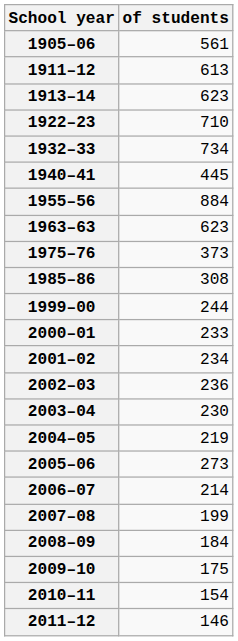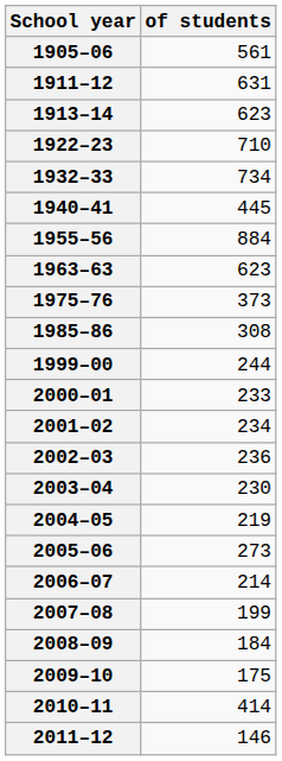1911–12 | of students: 613 -> 631
2010–11 | of students: 154 -> 414
